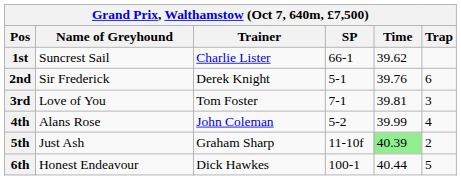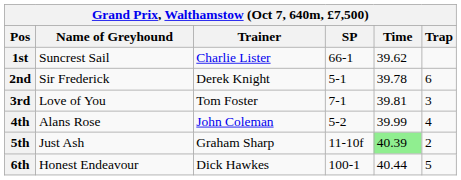2nd | Time: 39.76 -> 39.78
